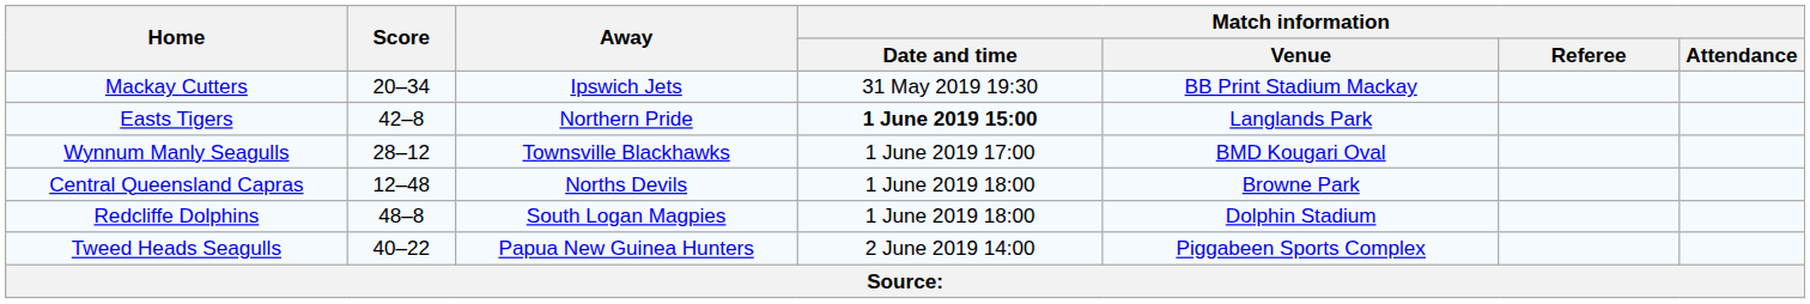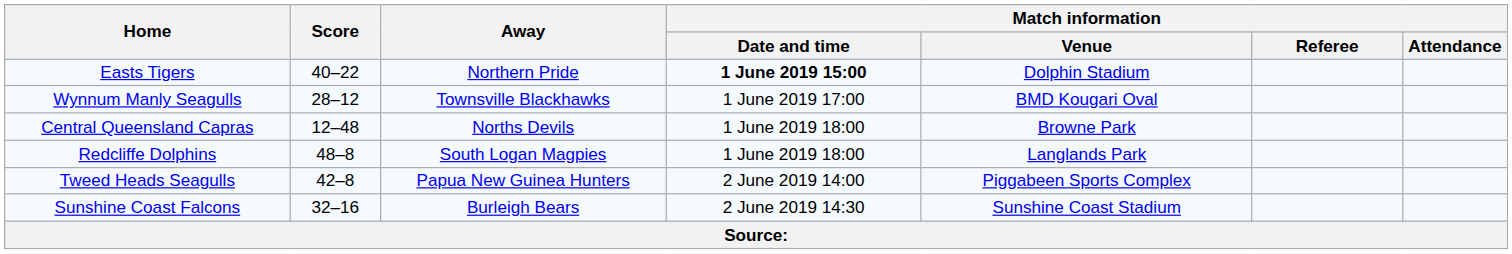- row: Mackay Cutters | 20–34 | Ipswich Jets | 31 May 2019 19:30 | BB Print Stadium Mackay
Easts Tigers | Score: 42–8 -> 40–22
Easts Tigers | Match information / Venue: Langlands Park -> Dolphin Stadium
Redcliffe Dolphins | Match information / Venue: Dolphin Stadium -> Langlands Park
Tweed Heads Seagulls | Score: 40–22 -> 42–8
+ row: Sunshine Coast Falcons | 32–16 | Burleigh Bears | 2 June 2019 14:30 | Sunshine Coast Stadium
